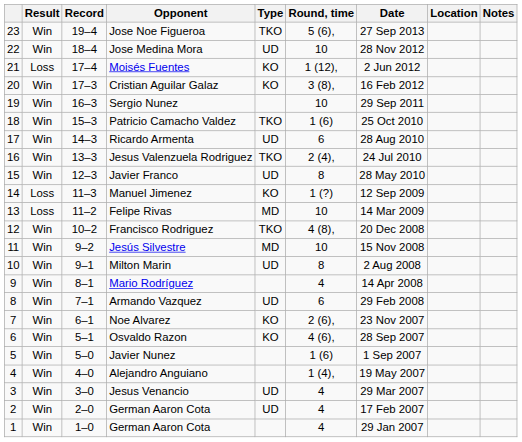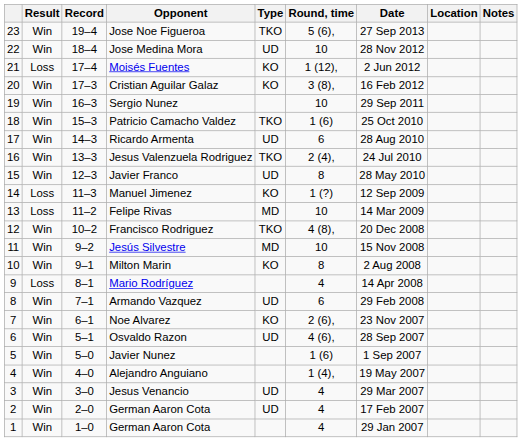Milton Marin | Type: UD -> KO
Mario Rodríguez | Result: Win -> Loss
Osvaldo Razon | Type: KO -> UD
